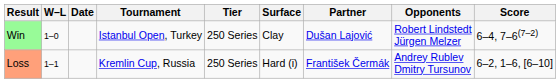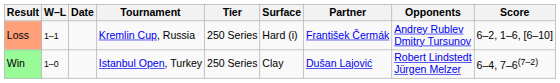rows swapped: Win <-> Loss
